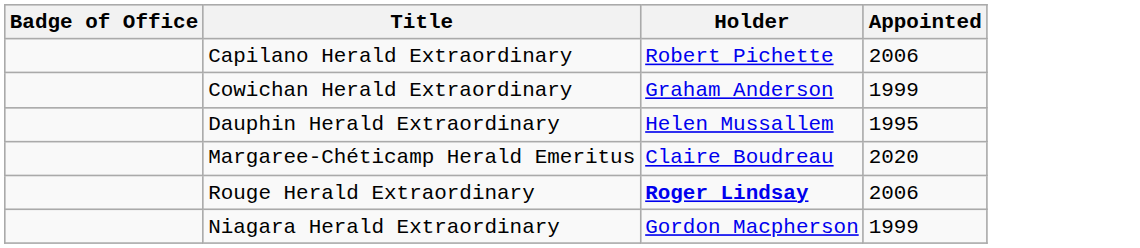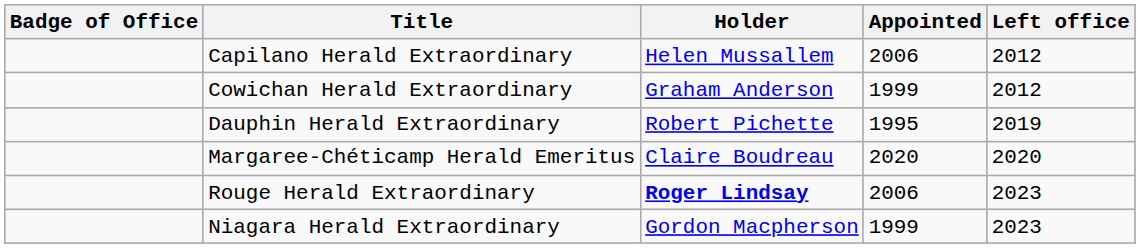+ column: Left office | 2012 | 2012 | 2019 | 2020 | 2023 | 2023
Capilano Herald Extraordinary | Holder: Robert Pichette -> Helen Mussallem
Dauphin Herald Extraordinary | Holder: Helen Mussallem -> Robert Pichette
